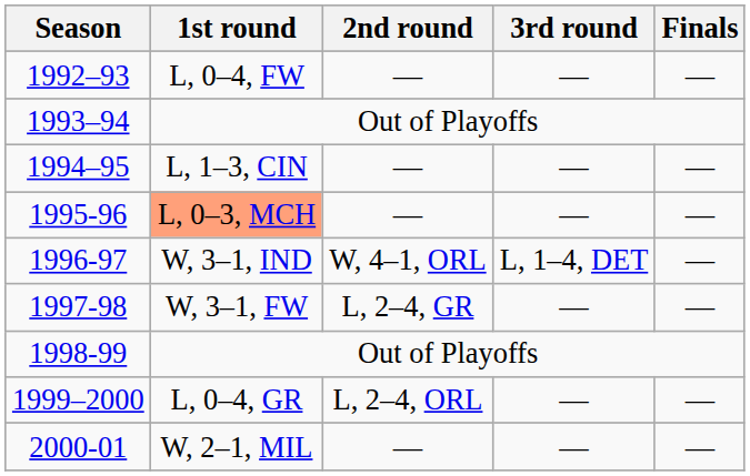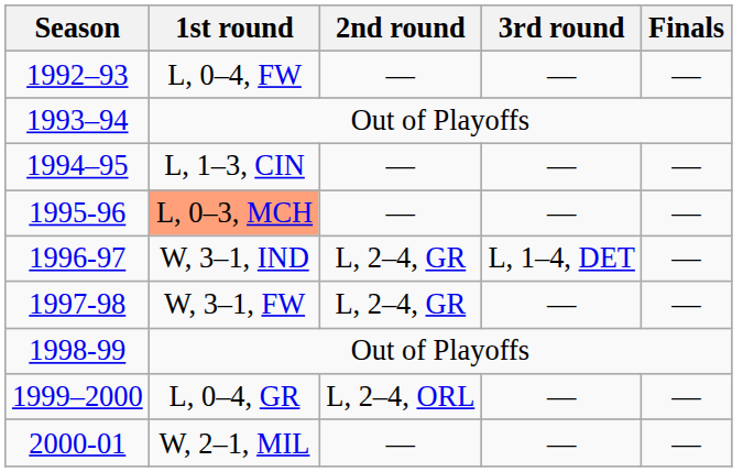1996-97 | 2nd round: W, 4–1, ORL -> L, 2–4, GR
